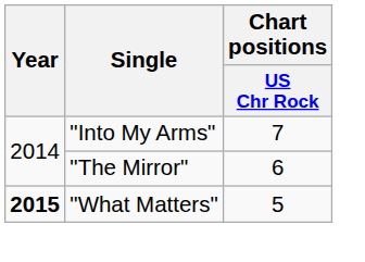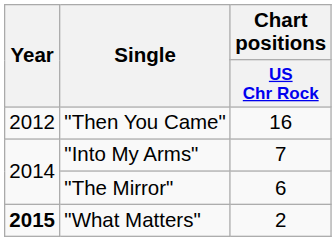+ row: 2012 | "Then You Came" | 16
"What Matters" | Chart positions / US Chr Rock: 5 -> 2
